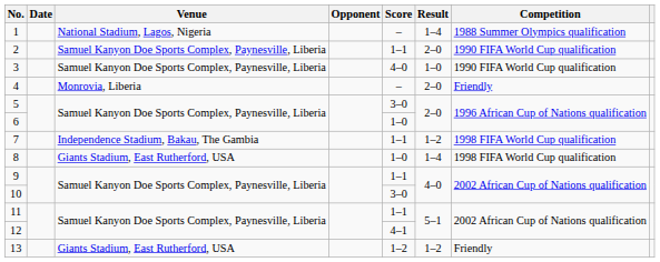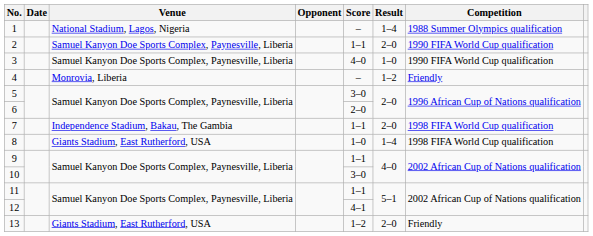4 | Result: 2–0 -> 1–2
6 | Score: 1–0 -> 2–0
7 | Result: 1–2 -> 2–0
13 | Result: 1–2 -> 2–0
